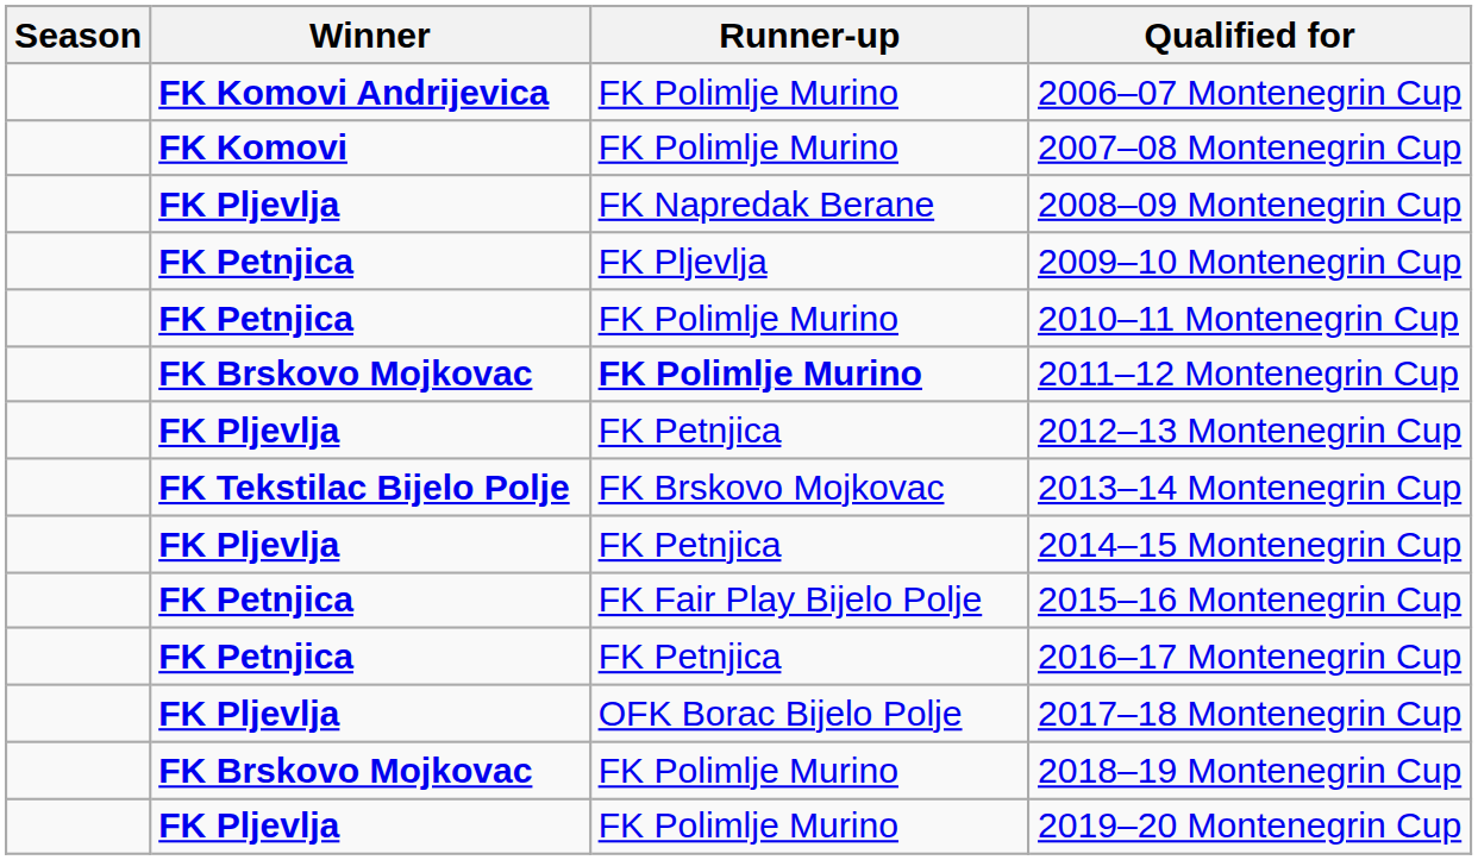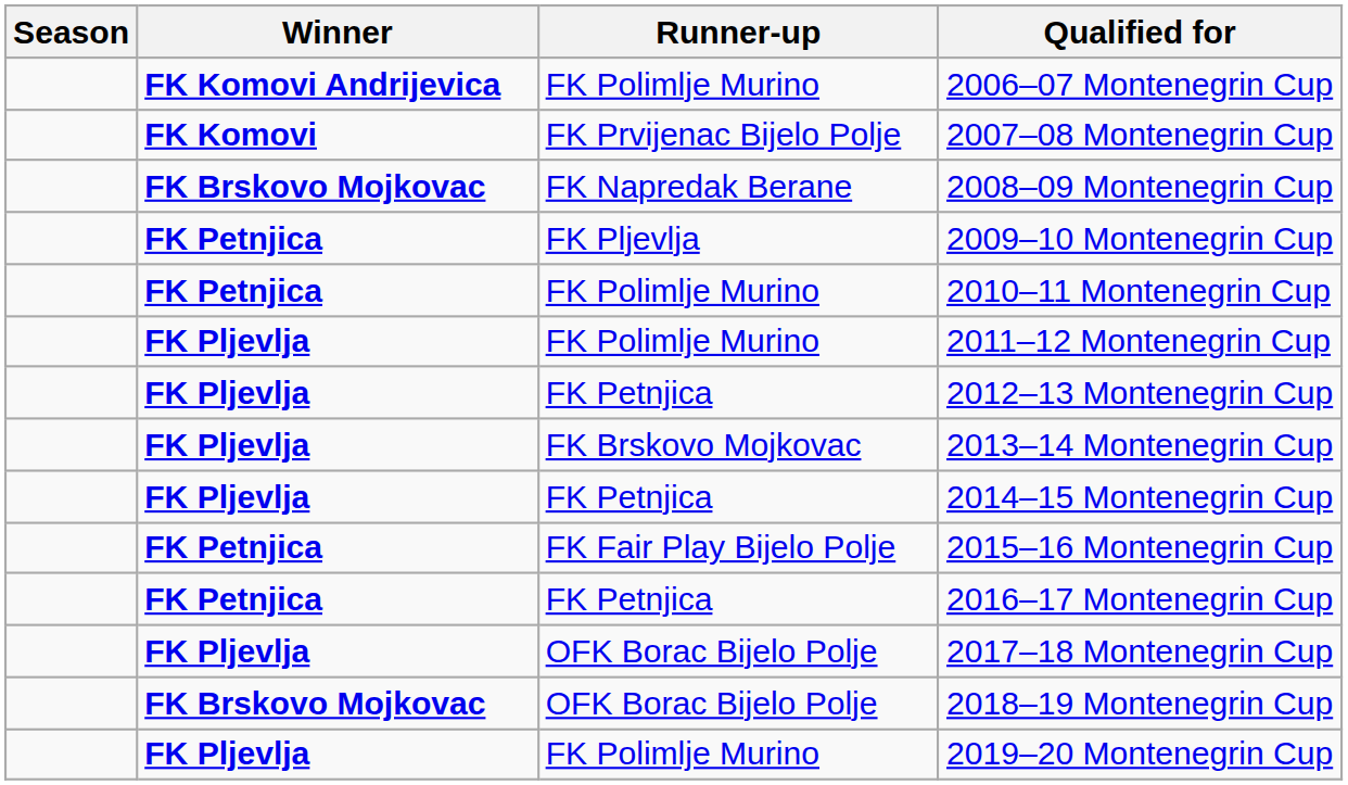2007–08 Montenegrin Cup | Runner-up: FK Polimlje Murino -> FK Prvijenac Bijelo Polje
2008–09 Montenegrin Cup | Winner: FK Pljevlja -> FK Brskovo Mojkovac
2011–12 Montenegrin Cup | Winner: FK Brskovo Mojkovac -> FK Pljevlja
2011–12 Montenegrin Cup | Runner-up: bold -> normal
2013–14 Montenegrin Cup | Winner: FK Tekstilac Bijelo Polje -> FK Pljevlja
2018–19 Montenegrin Cup | Runner-up: FK Polimlje Murino -> OFK Borac Bijelo Polje
